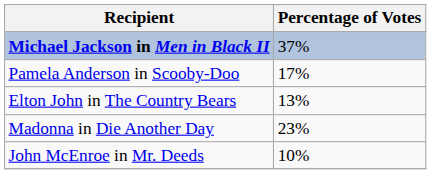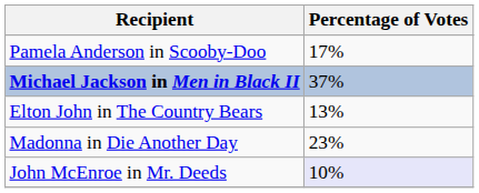rows swapped: Michael Jackson in Men in Black II <-> Pamela Anderson in Scooby-Doo
John McEnroe in Mr. Deeds | Percentage of Votes: no background -> lavender background
